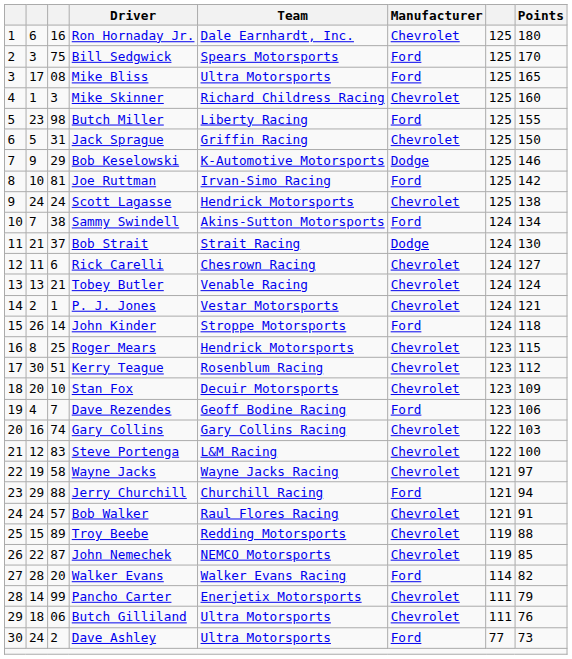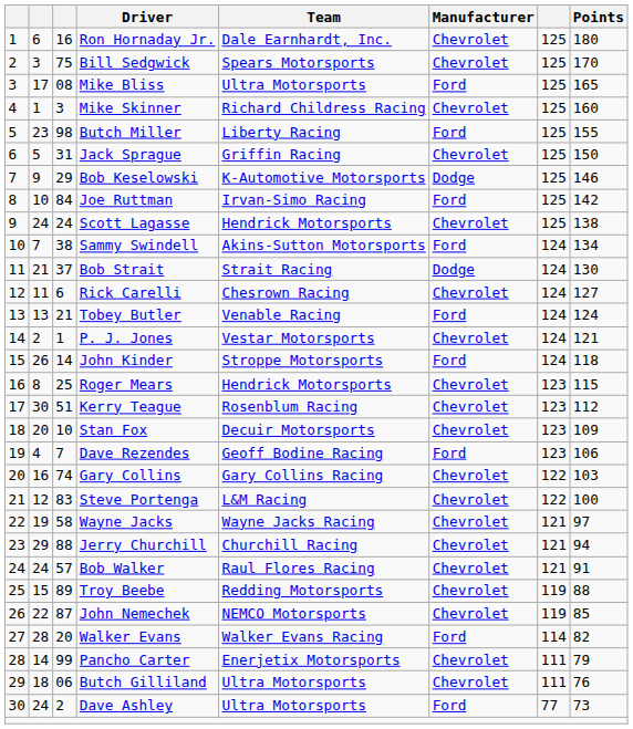Bill Sedgwick | Manufacturer: Ford -> Chevrolet
Joe Ruttman | column 3: 81 -> 84
Tobey Butler | Manufacturer: Chevrolet -> Ford
Jerry Churchill | Manufacturer: Ford -> Chevrolet
